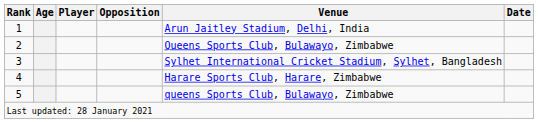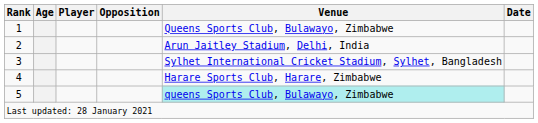1 | Venue: Arun Jaitley Stadium, Delhi, India -> Queens Sports Club, Bulawayo, Zimbabwe
2 | Venue: Queens Sports Club, Bulawayo, Zimbabwe -> Arun Jaitley Stadium, Delhi, India
5 | Venue: no background -> paleturquoise background
